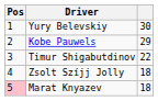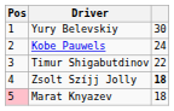Kobe Pauwels | column 3: 29 -> 24
Zsolt Szíjj Jolly | column 3: normal -> bold
